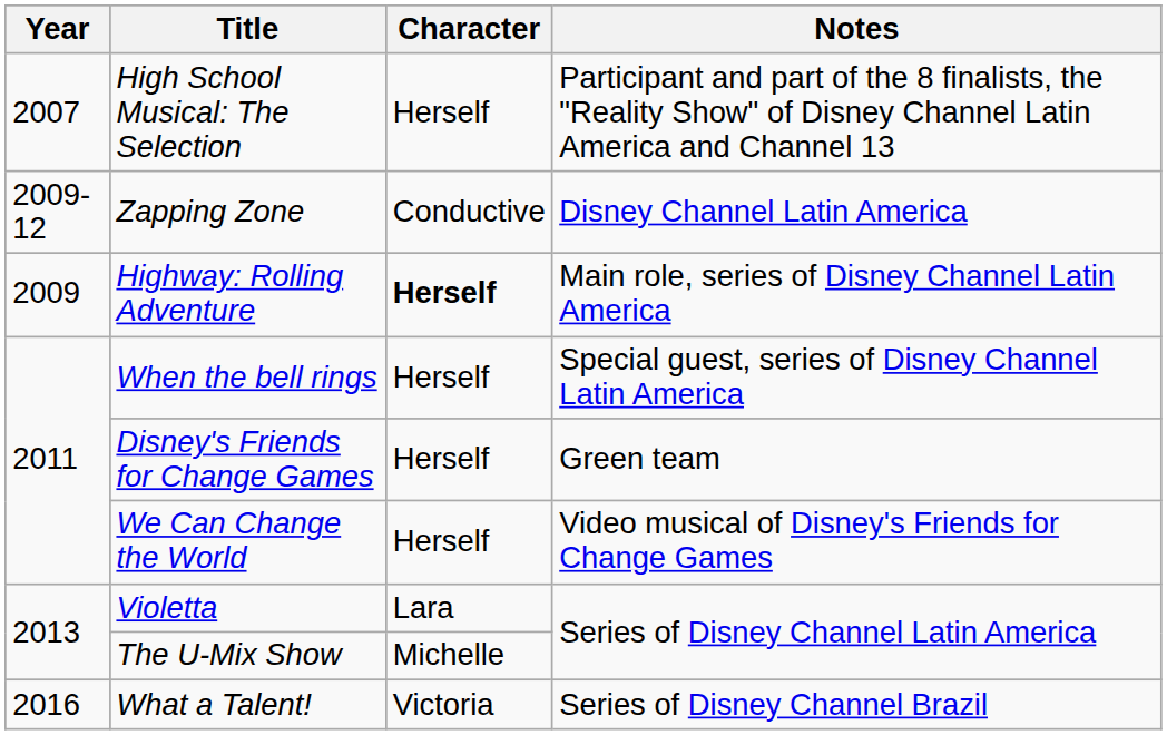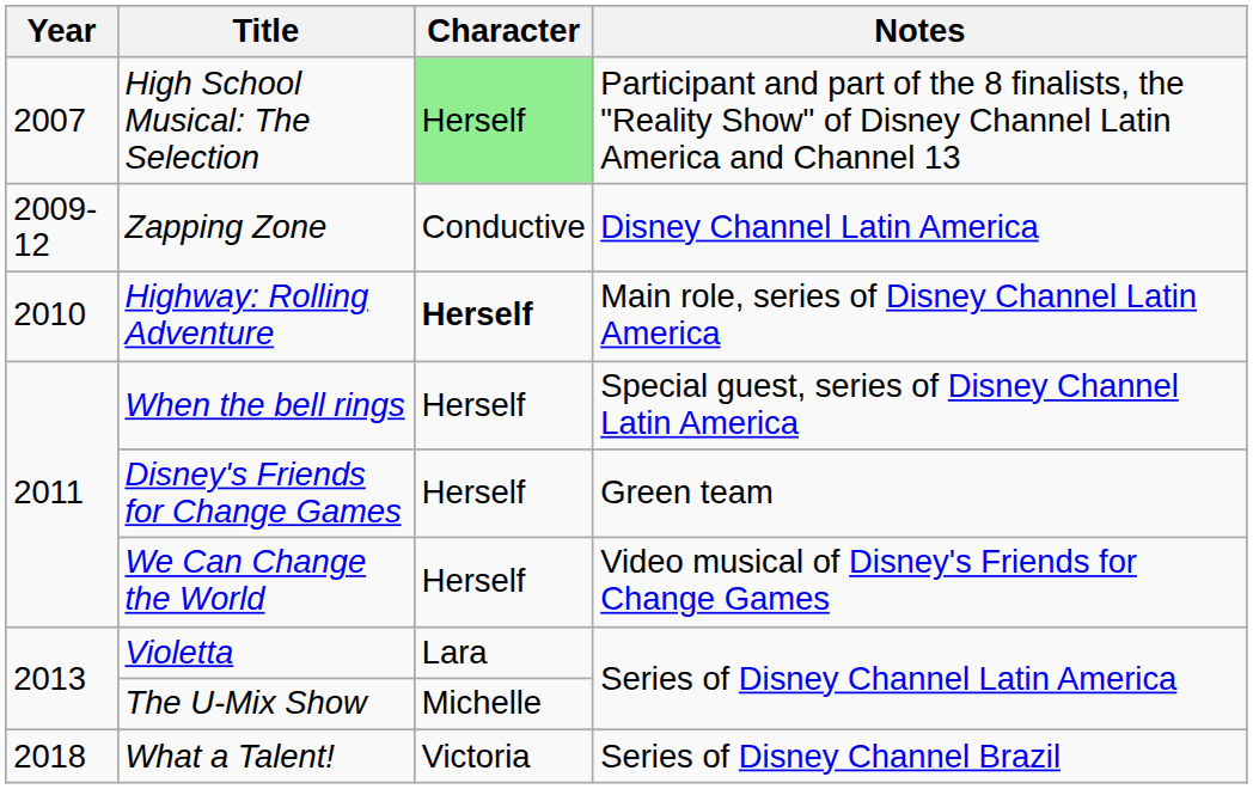High School Musical: The Selection | Character: no background -> lightgreen background
Highway: Rolling Adventure | Year: 2009 -> 2010
What a Talent! | Year: 2016 -> 2018
